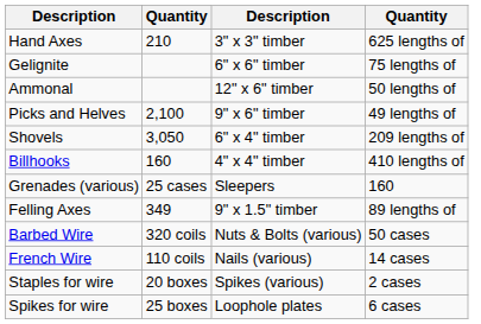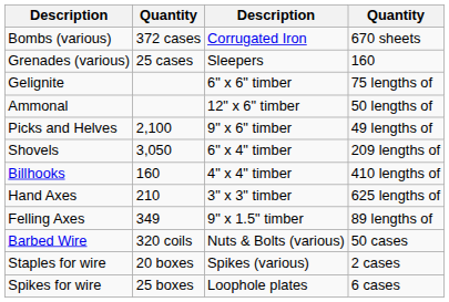+ row: Bombs (various) | 372 cases | Corrugated Iron | 670 sheets
rows swapped: Grenades (various) <-> Hand Axes
- row: French Wire | 110 coils | Nails (various) | 14 cases
